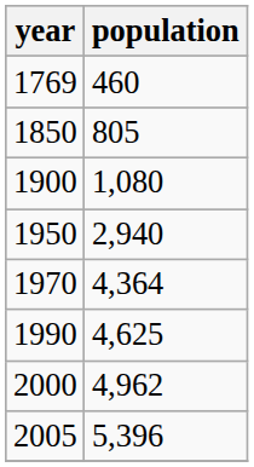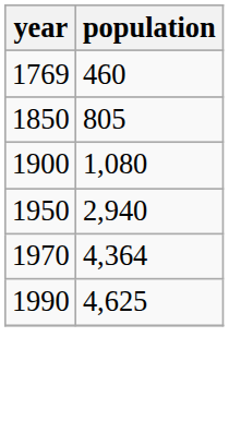- row: 2000 | 4,962
- row: 2005 | 5,396
